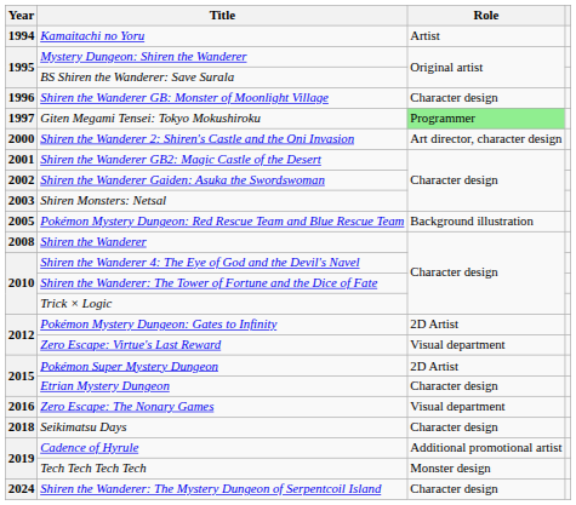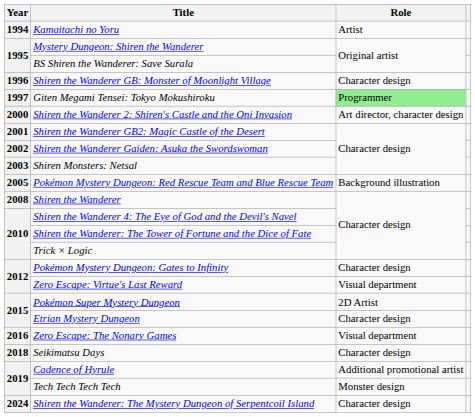Pokémon Mystery Dungeon: Gates to Infinity | Role: 2D Artist -> Character design
